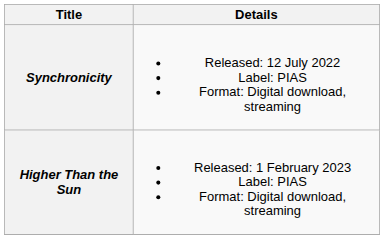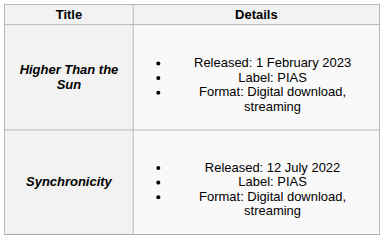rows swapped: Synchronicity <-> Higher Than the Sun
